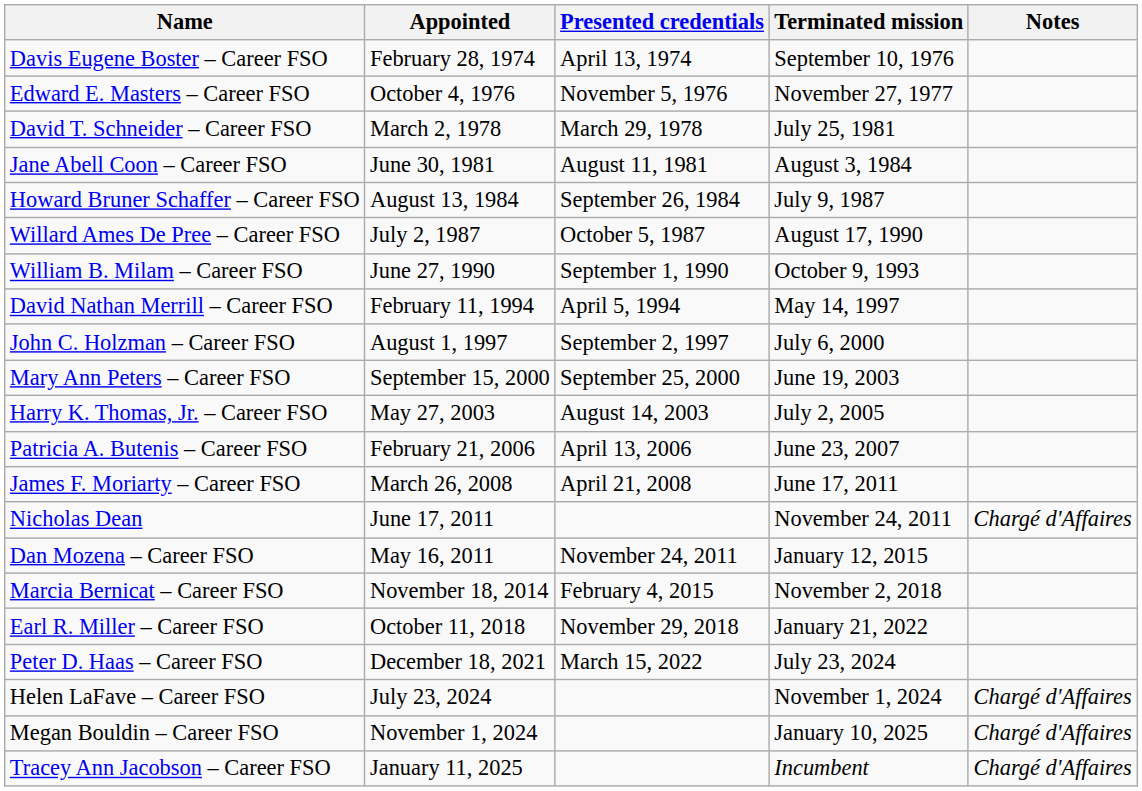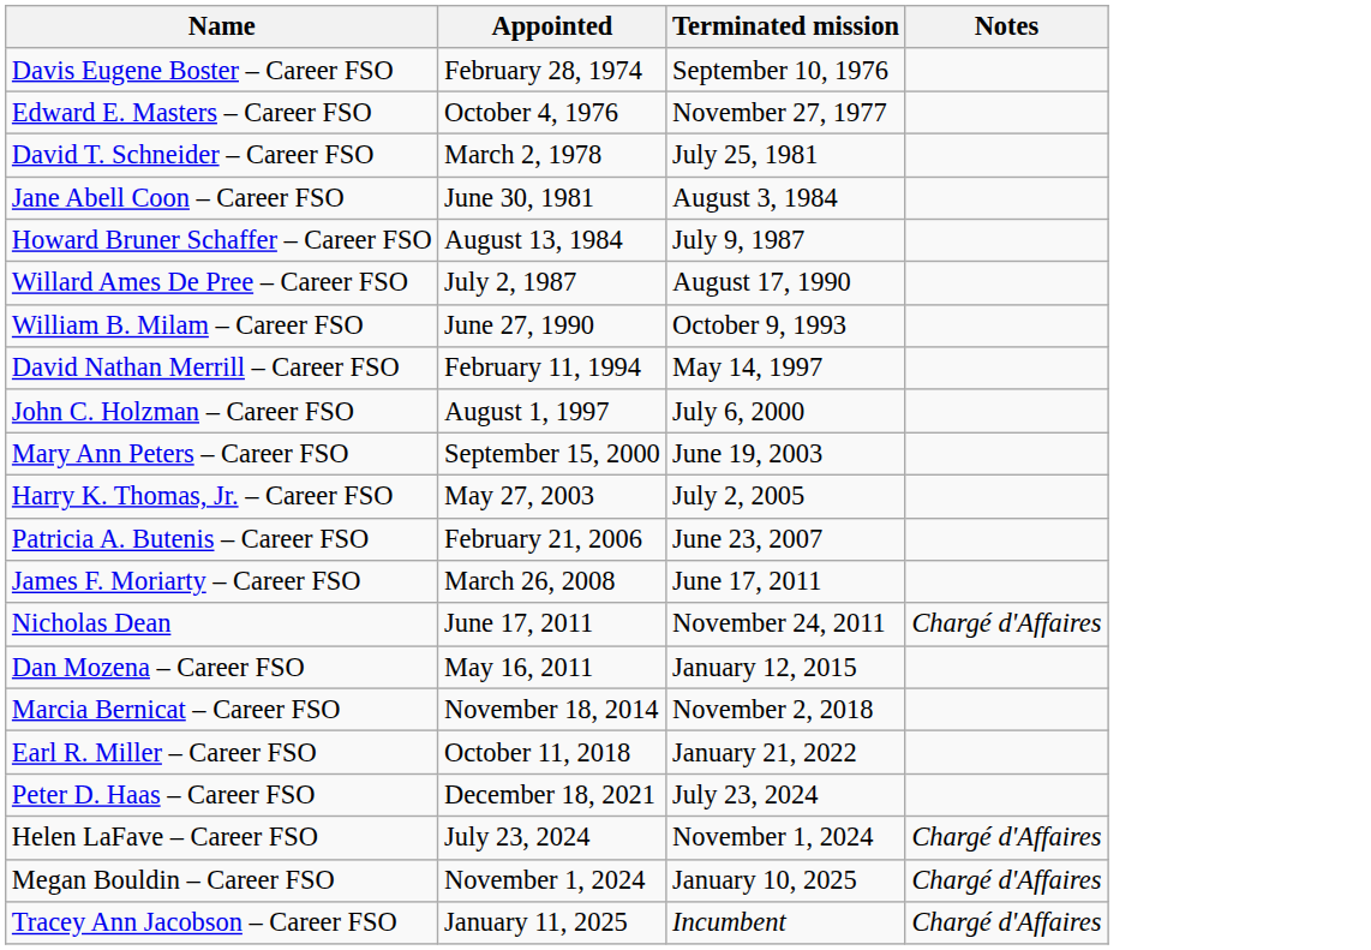- column: Presented credentials | April 13, 1974 | November 5, 1976 | March 29, 1978 | August 11, 1981 | September 26, 1984 | October 5, 1987 | September 1, 1990 | April 5, 1994 | September 2, 1997 | September 25, 2000 | August 14, 2003 | April 13, 2006 | April 21, 2008 | November 24, 2011 | February 4, 2015 | November 29, 2018 | March 15, 2022
